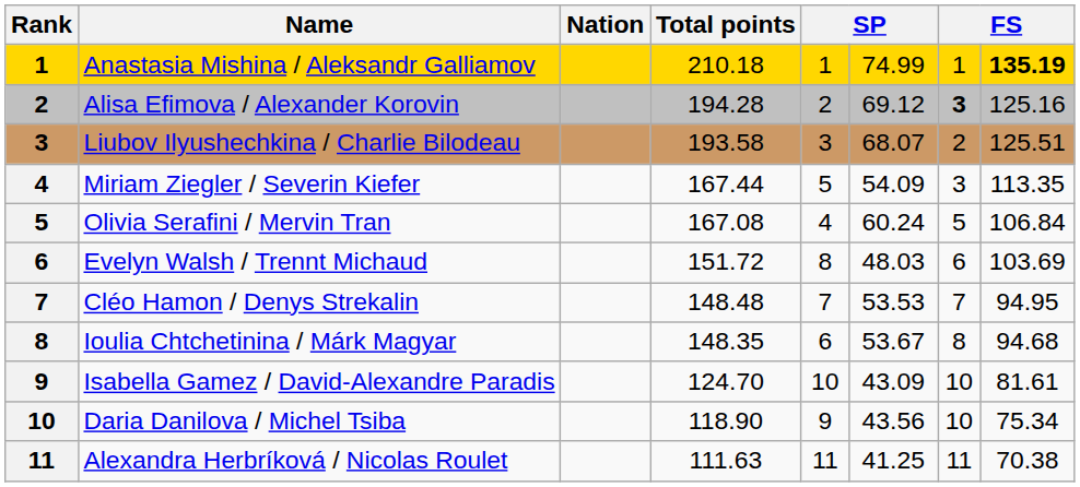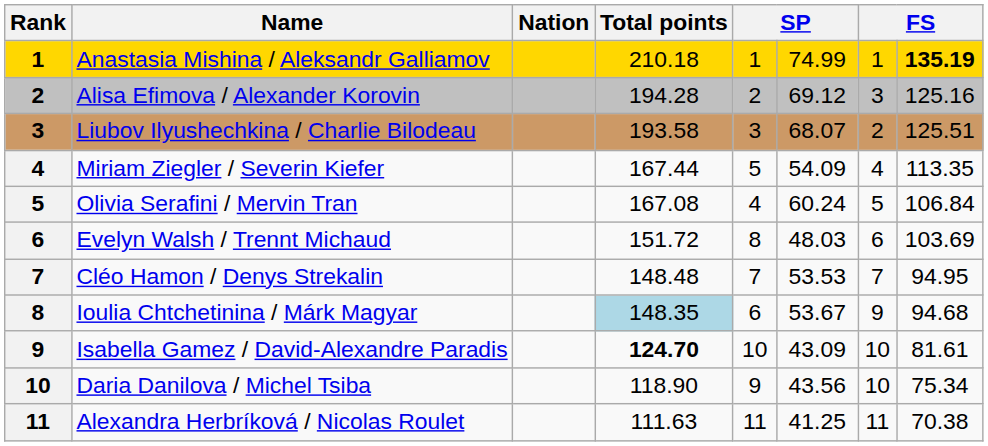Alisa Efimova / Alexander Korovin | column 7: bold -> normal
Miriam Ziegler / Severin Kiefer | column 7: 3 -> 4
Ioulia Chtchetinina / Márk Magyar | Total points: no background -> lightblue background
Ioulia Chtchetinina / Márk Magyar | column 7: 8 -> 9
Isabella Gamez / David-Alexandre Paradis | Total points: normal -> bold
